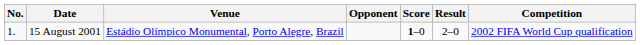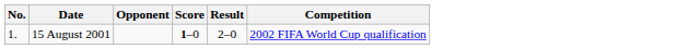- column: Venue | Estádio Olímpico Monumental, Porto Alegre, Brazil
